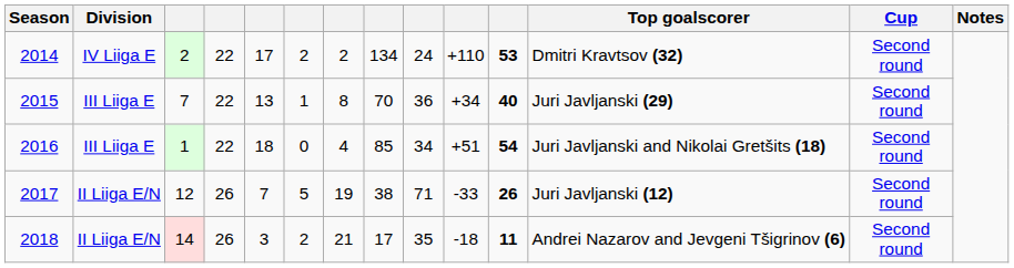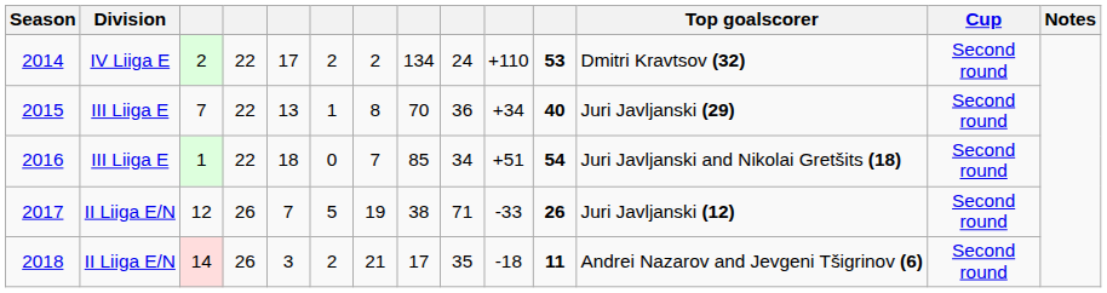2016 | column 7: 4 -> 7
